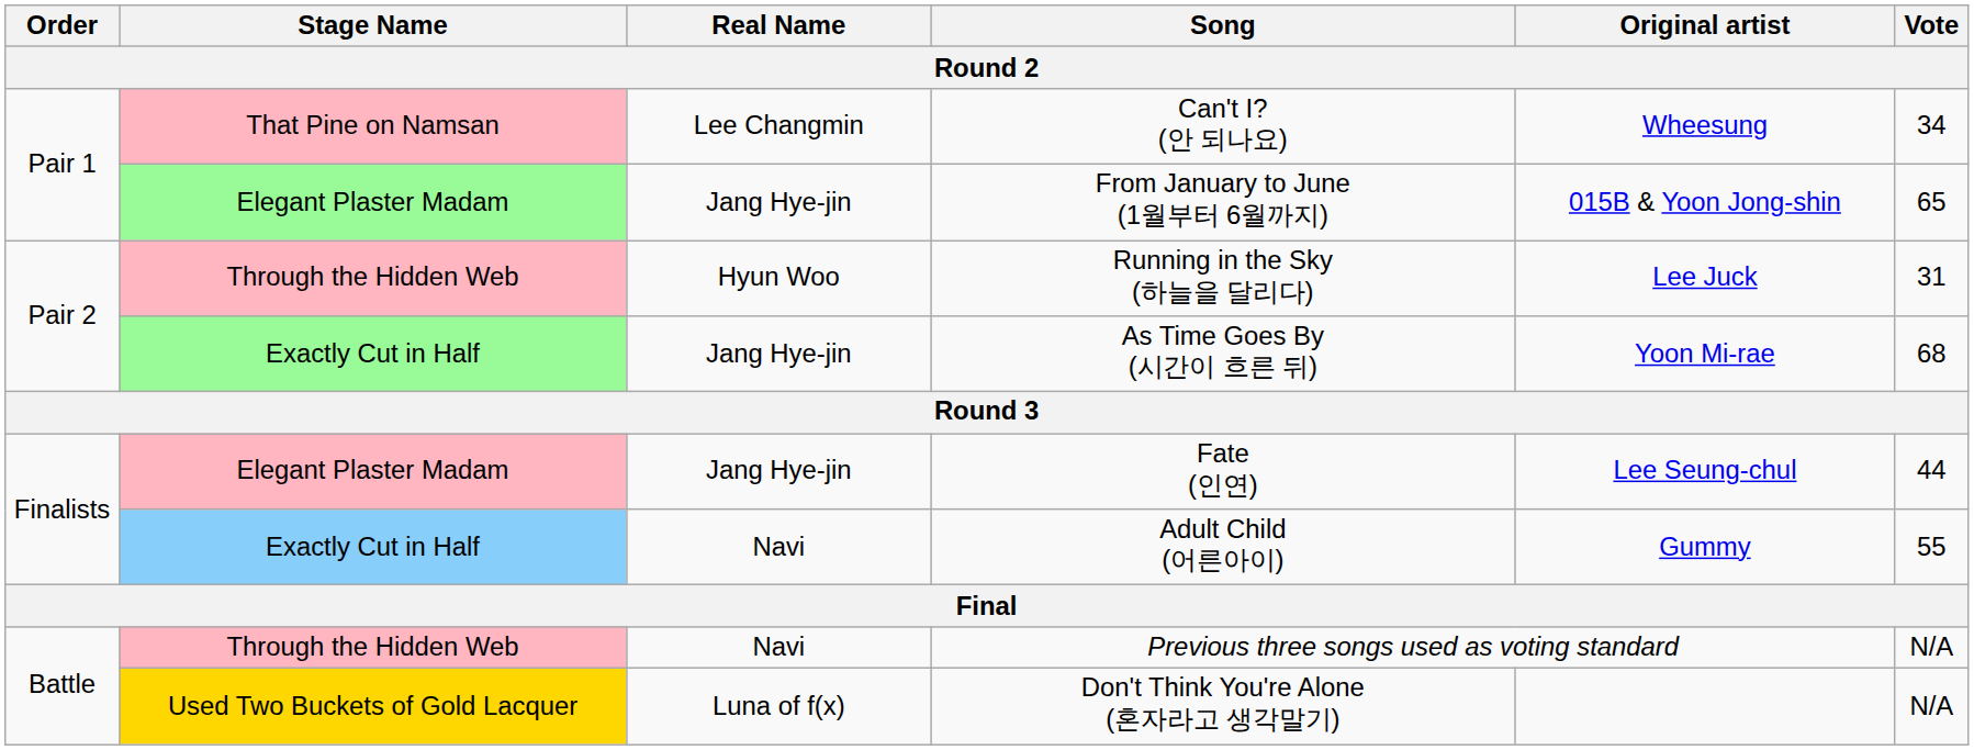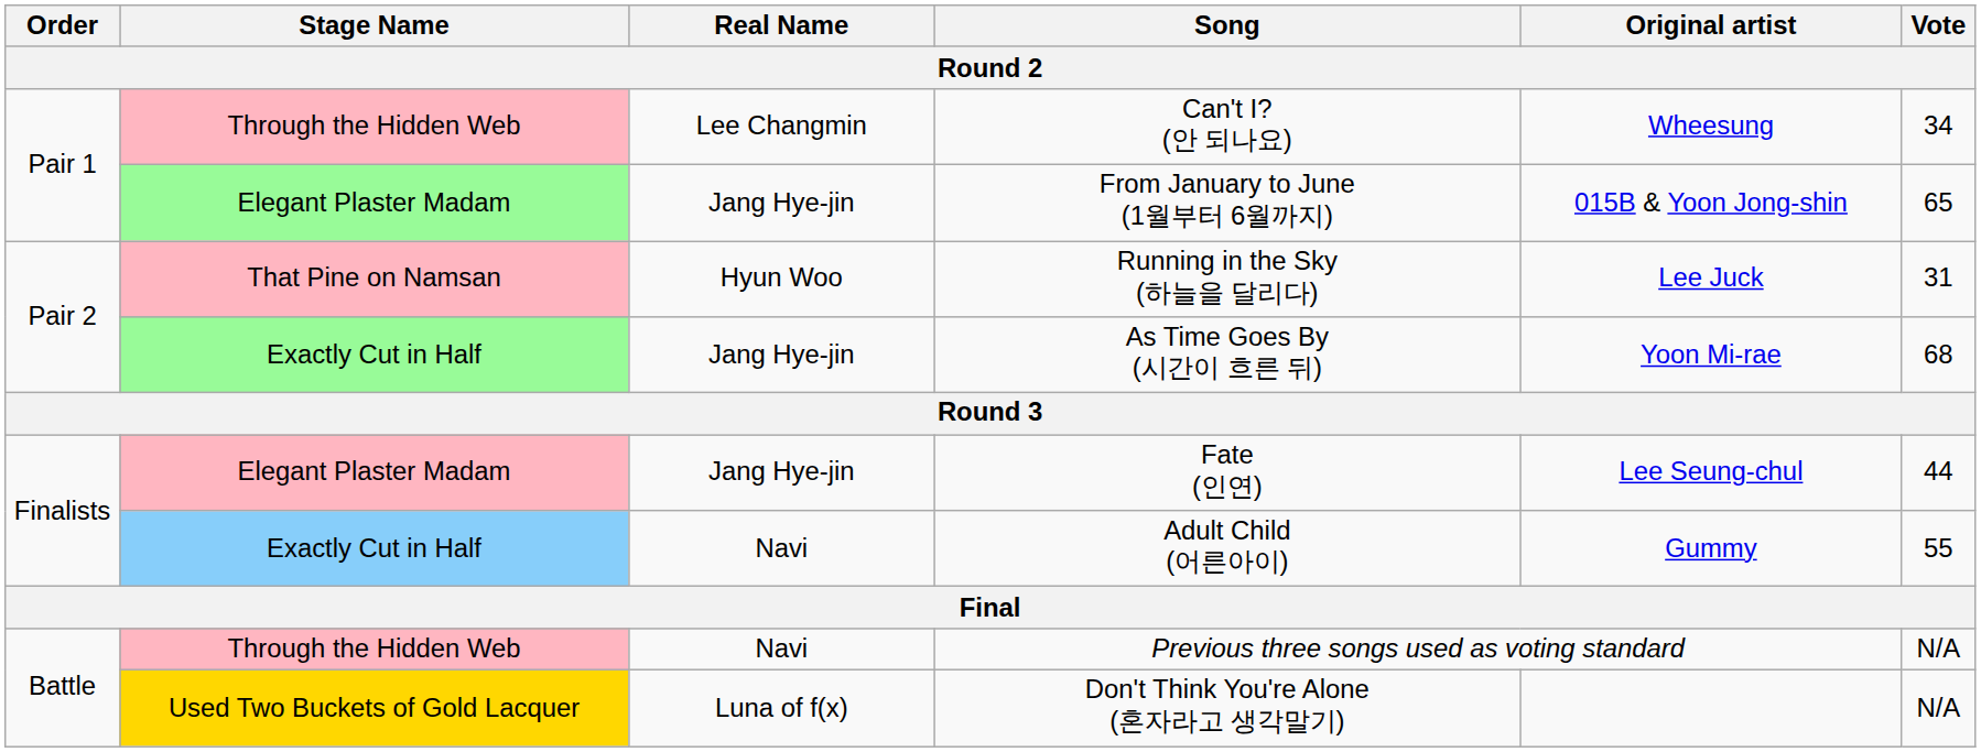Can't I? (안 되나요) | Stage Name: That Pine on Namsan -> Through the Hidden Web
Running in the Sky (하늘을 달리다) | Stage Name: Through the Hidden Web -> That Pine on Namsan
